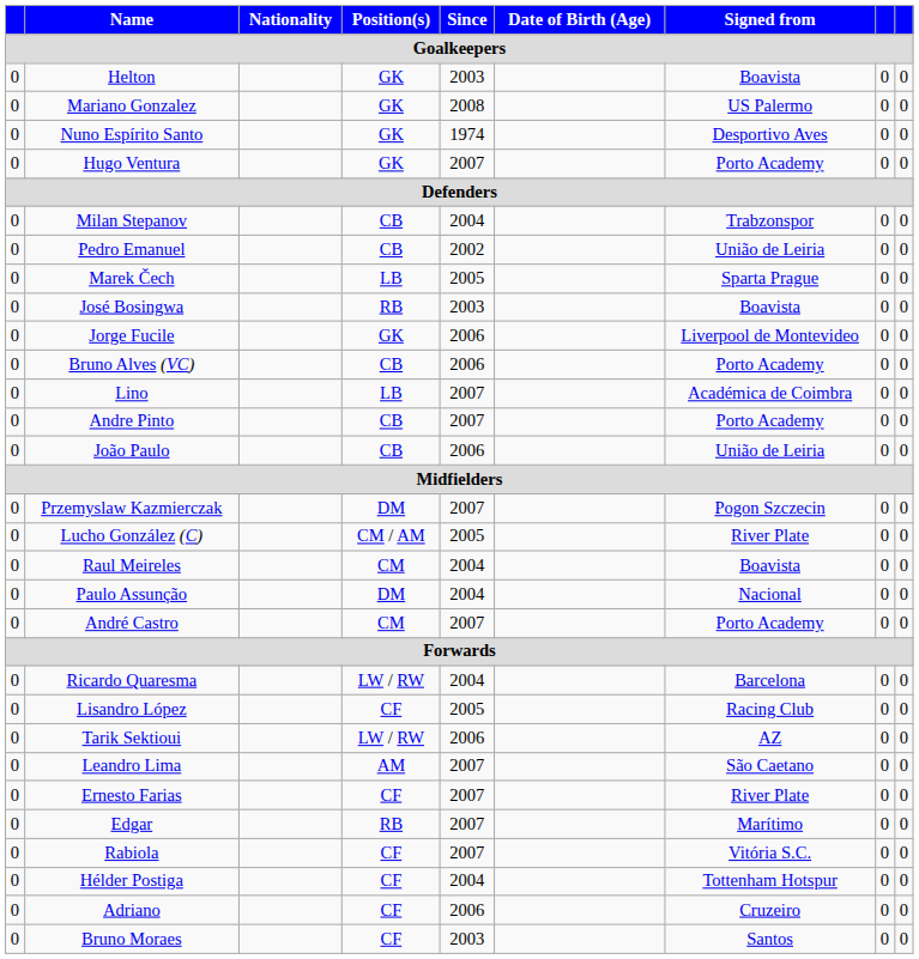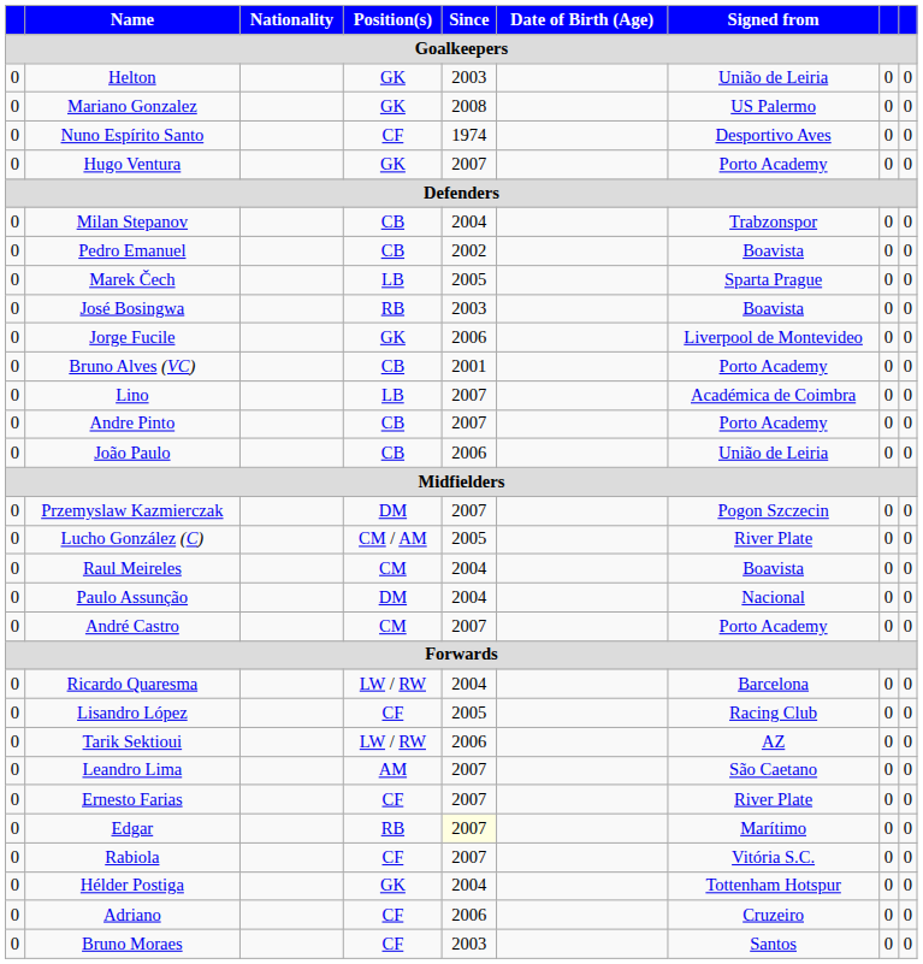Helton | Signed from / Goalkeepers: Boavista -> União de Leiria
Nuno Espírito Santo | Position(s) / Goalkeepers: GK -> CF
Pedro Emanuel | Signed from / Goalkeepers: União de Leiria -> Boavista
Bruno Alves (VC) | Since / Goalkeepers: 2006 -> 2001
Edgar | Since / Goalkeepers: no background -> lightyellow background
Hélder Postiga | Position(s) / Goalkeepers: CF -> GK
